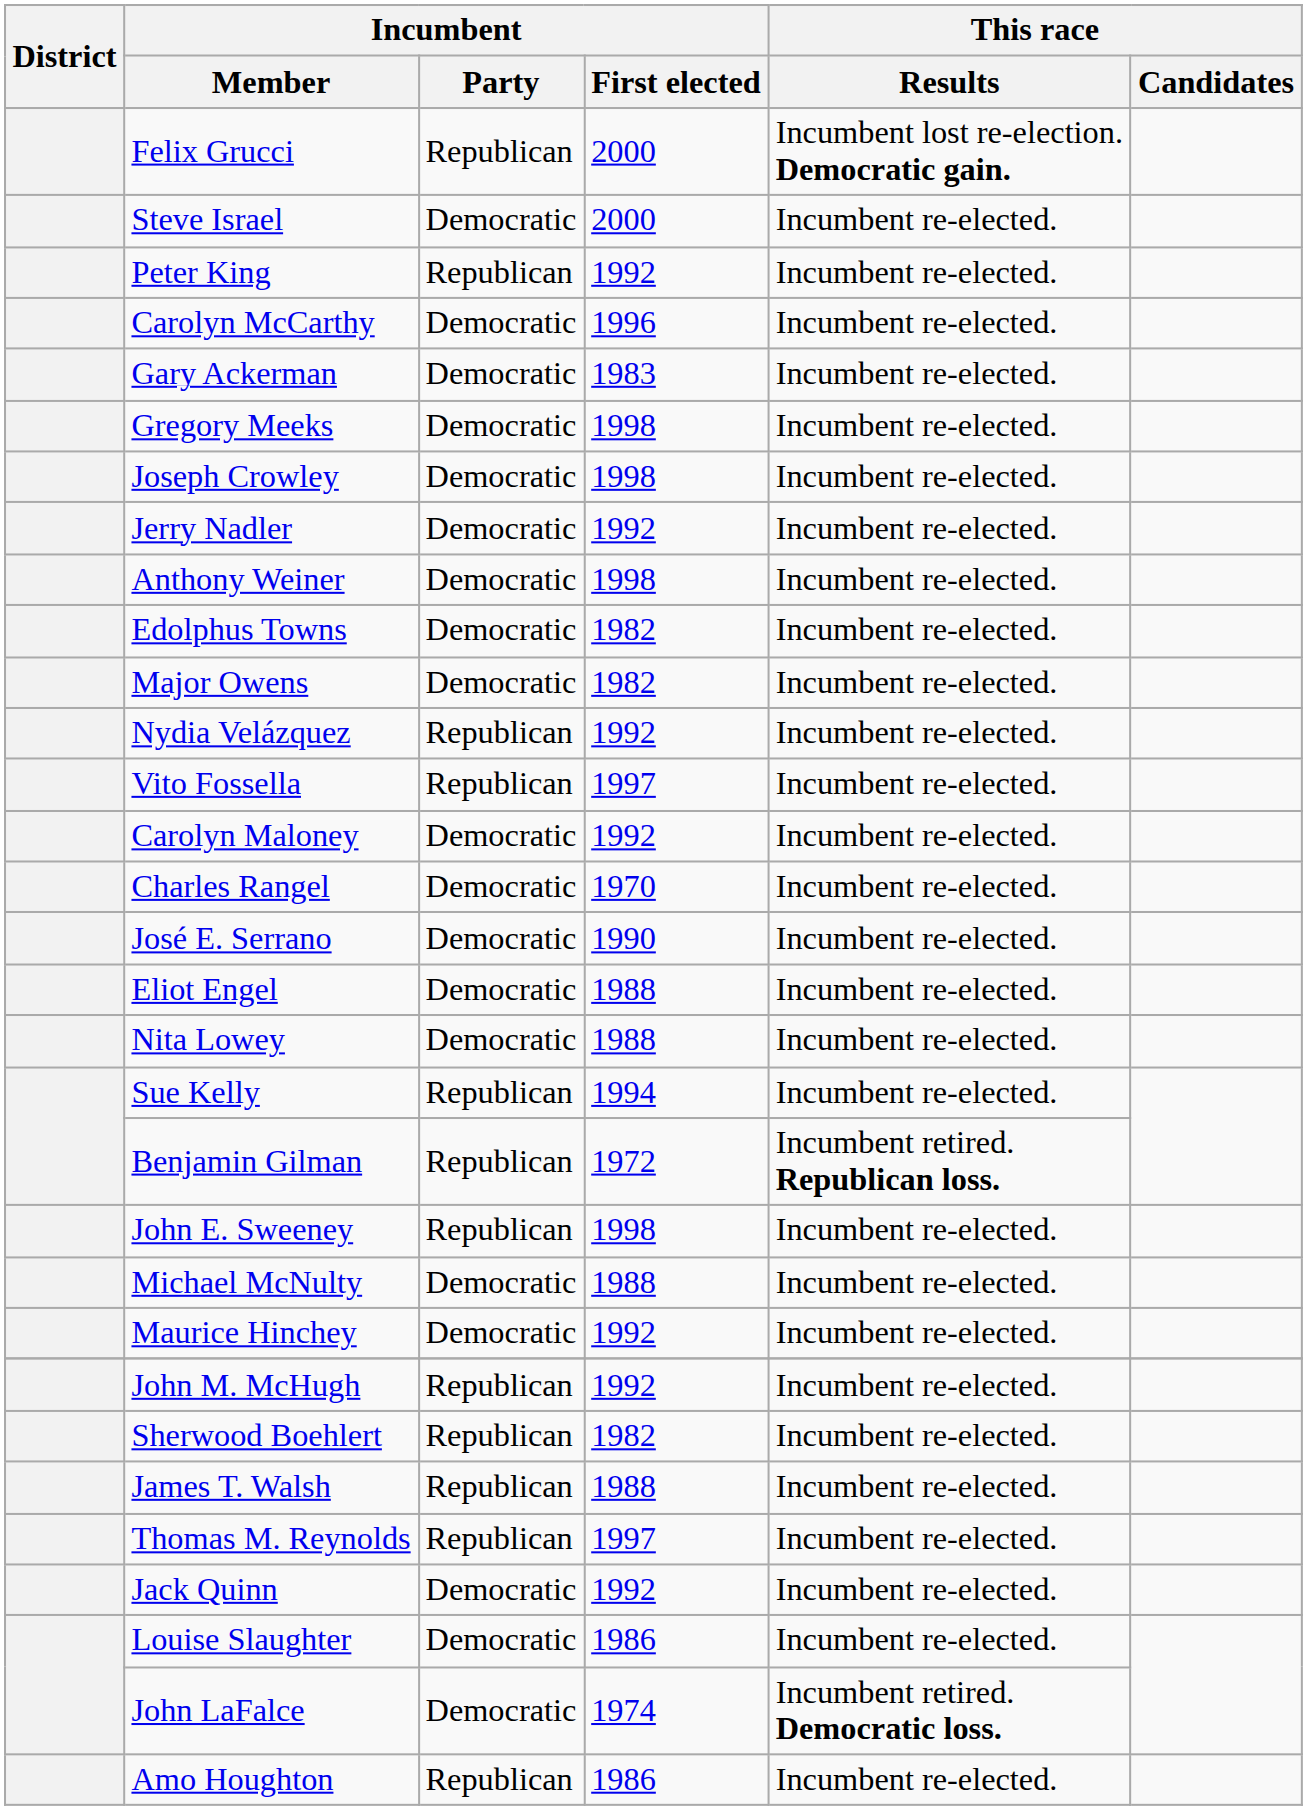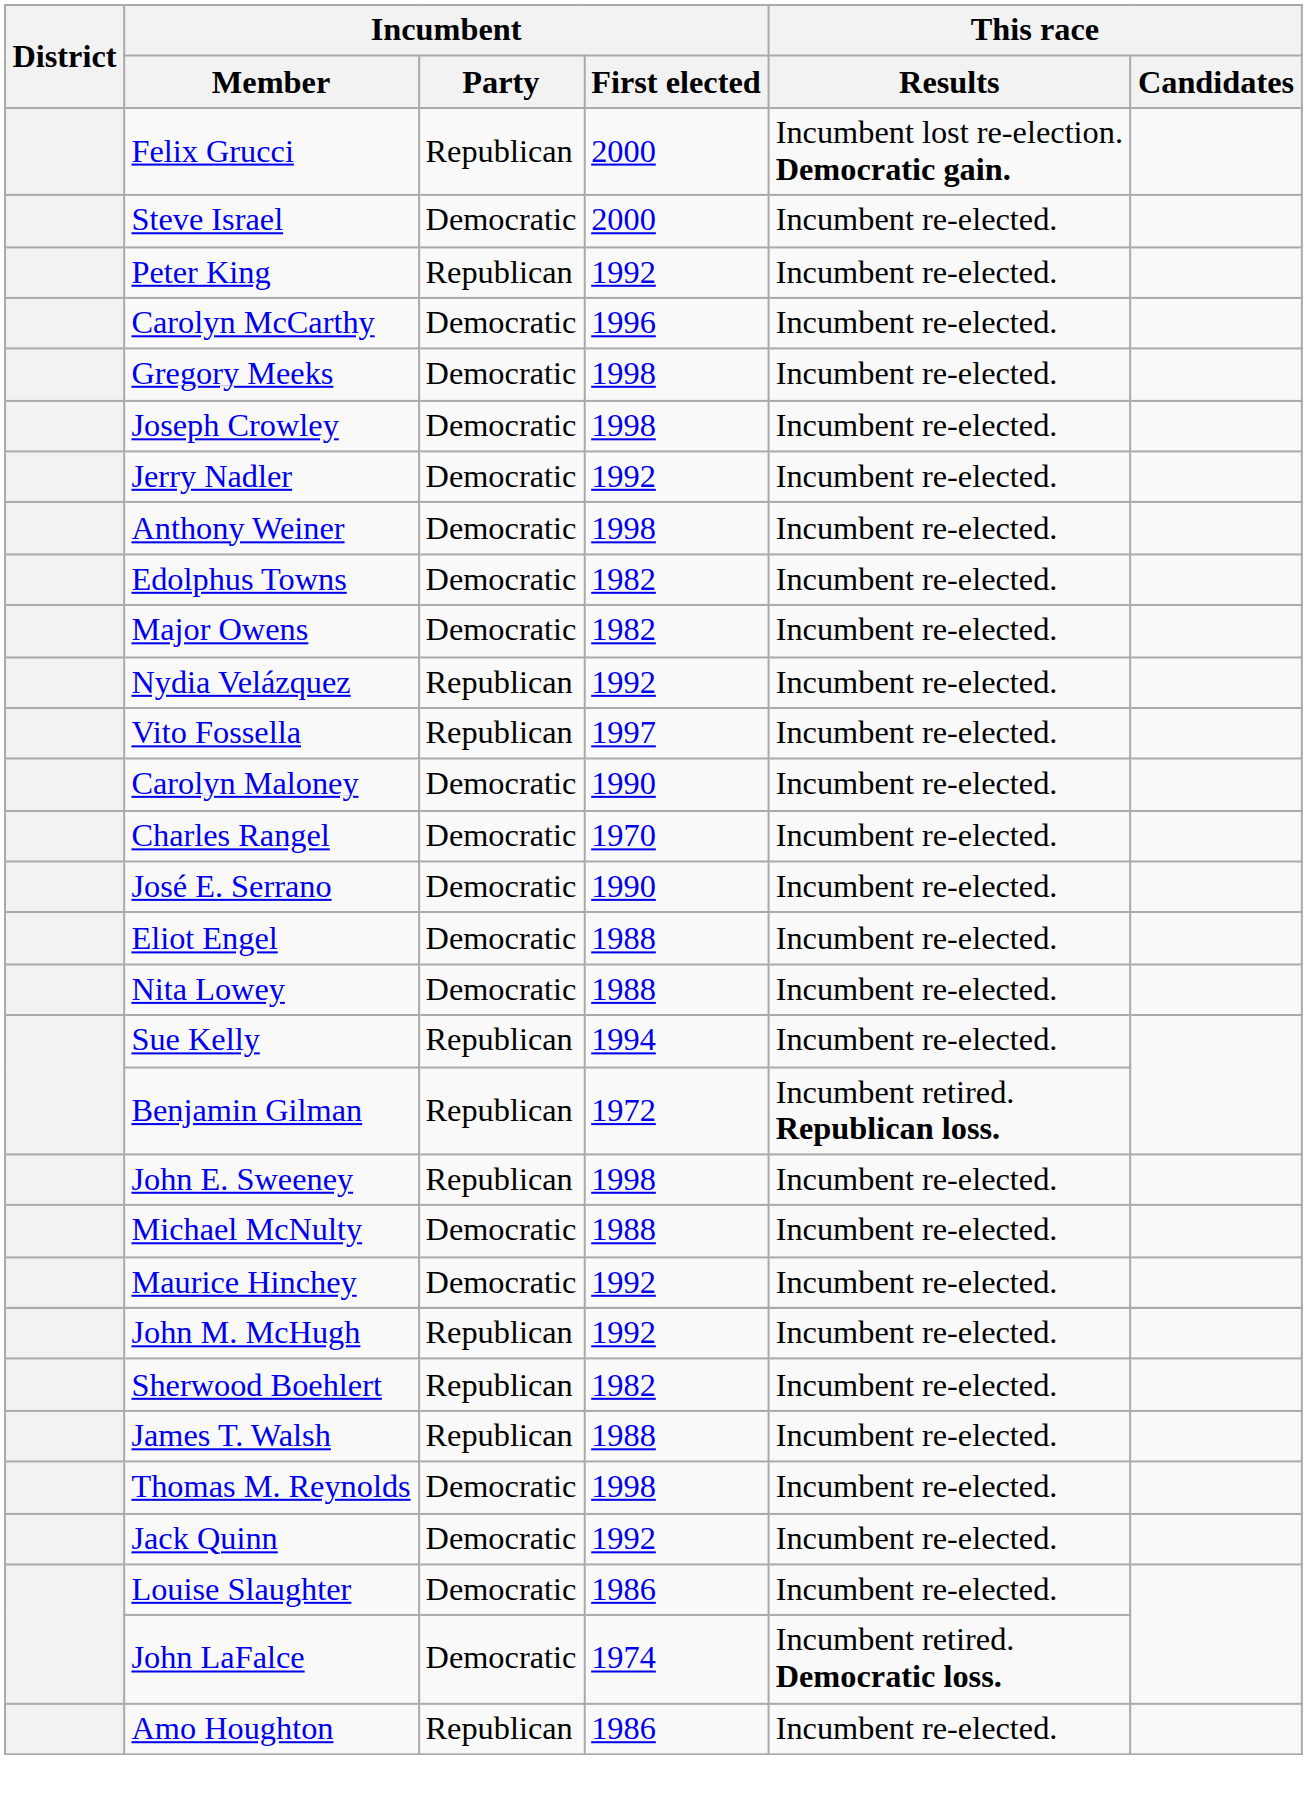- row: Gary Ackerman | Democratic | 1983 | Incumbent re-elected.
Carolyn Maloney | Incumbent / First elected: 1992 -> 1990
Thomas M. Reynolds | Incumbent / Party: Republican -> Democratic
Thomas M. Reynolds | Incumbent / First elected: 1997 -> 1998
